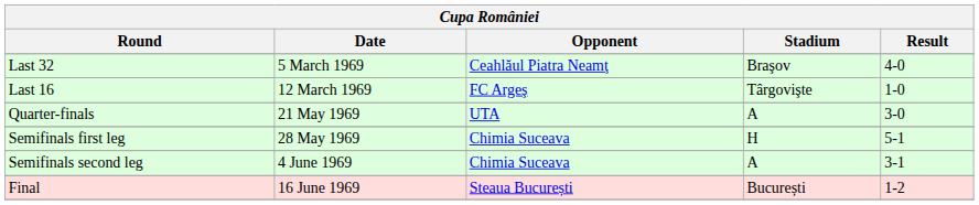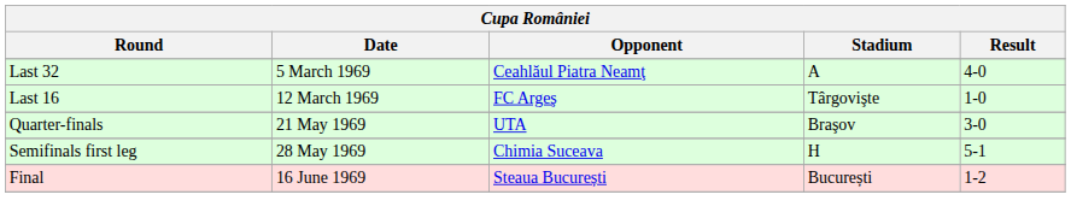Last 32 | Stadium: Braşov -> A
Quarter-finals | Stadium: A -> Braşov
- row: Semifinals second leg | 4 June 1969 | Chimia Suceava | A | 3-1
